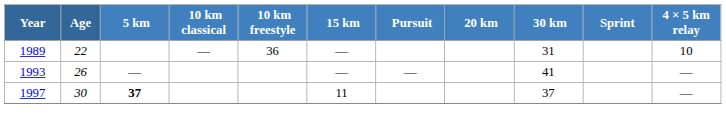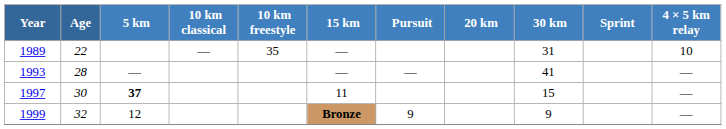1989 | 10 km freestyle: 36 -> 35
1993 | Age: 26 -> 28
1997 | 30 km: 37 -> 15
+ row: 1999 | 32 | 12 | Bronze | 9 | 9 | —
